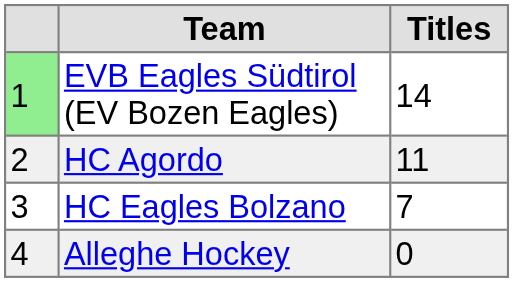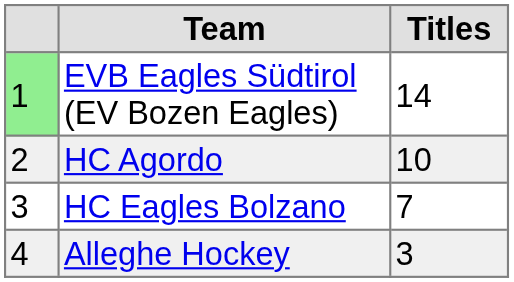HC Agordo | Titles: 11 -> 10
Alleghe Hockey | Titles: 0 -> 3
